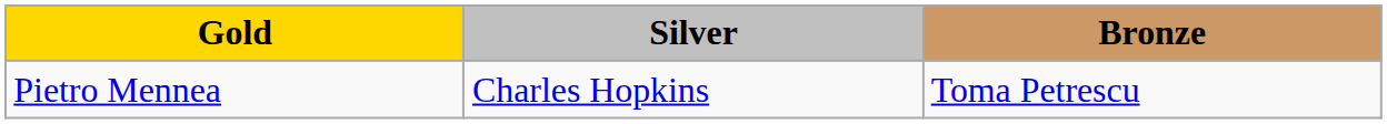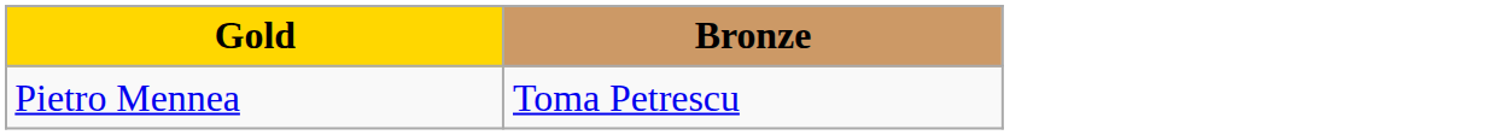- column: Silver | Charles Hopkins
